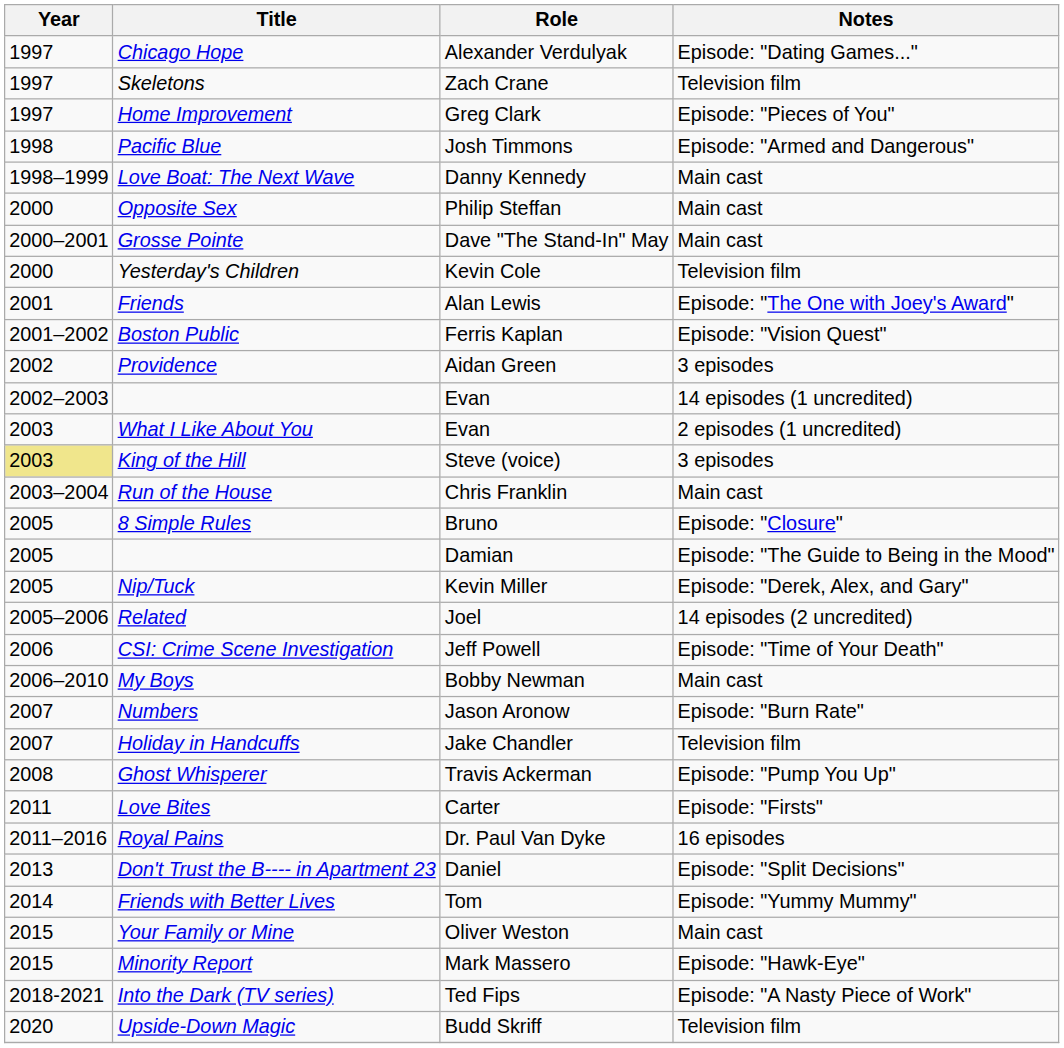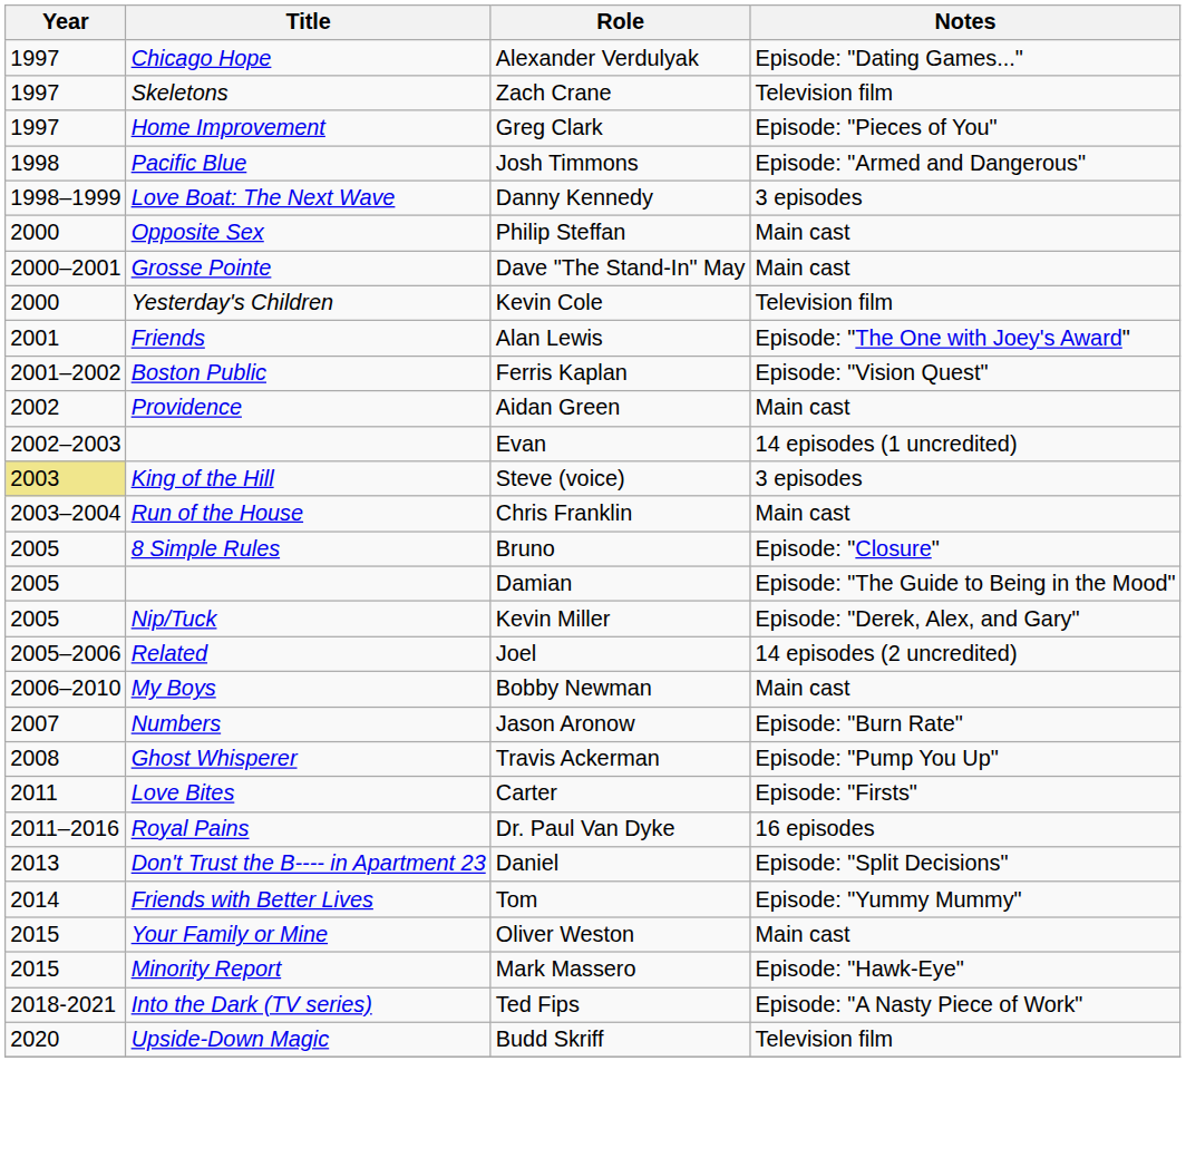Love Boat: The Next Wave | Notes: Main cast -> 3 episodes
Providence | Notes: 3 episodes -> Main cast
- row: 2003 | What I Like About You | Evan | 2 episodes (1 uncredited)
- row: 2006 | CSI: Crime Scene Investigation | Jeff Powell | Episode: "Time of Your Death"
- row: 2007 | Holiday in Handcuffs | Jake Chandler | Television film
